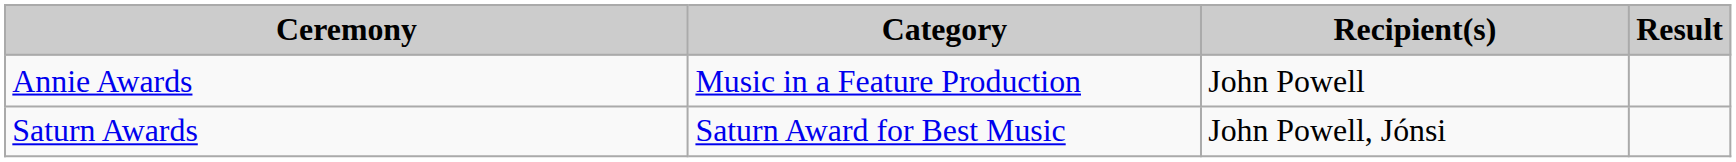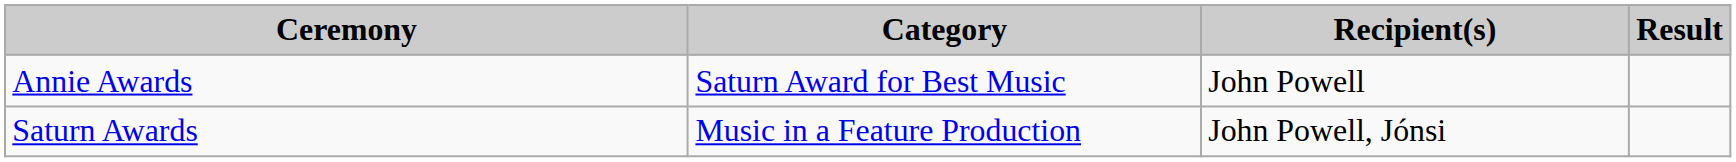Annie Awards | Category: Music in a Feature Production -> Saturn Award for Best Music
Saturn Awards | Category: Saturn Award for Best Music -> Music in a Feature Production
